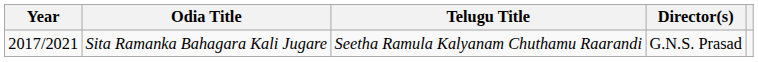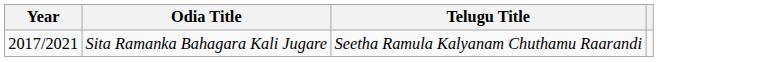- column: Director(s) | G.N.S. Prasad
